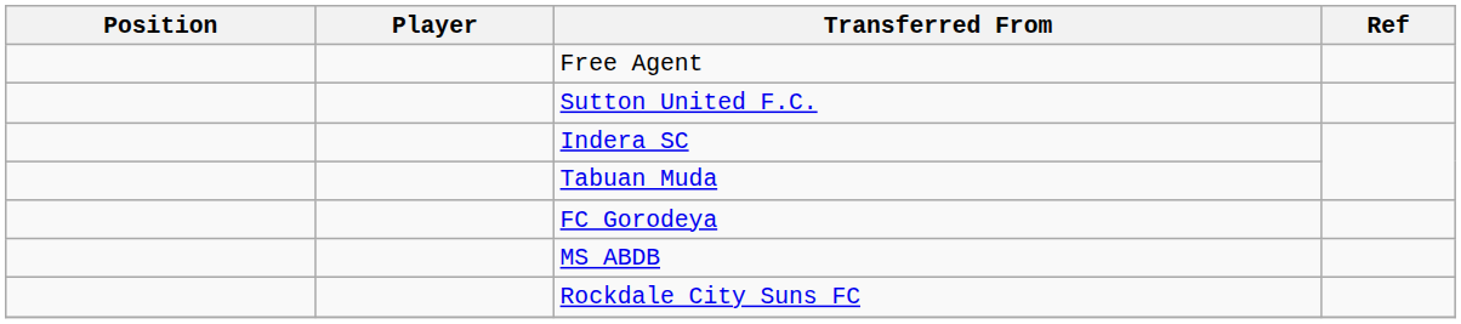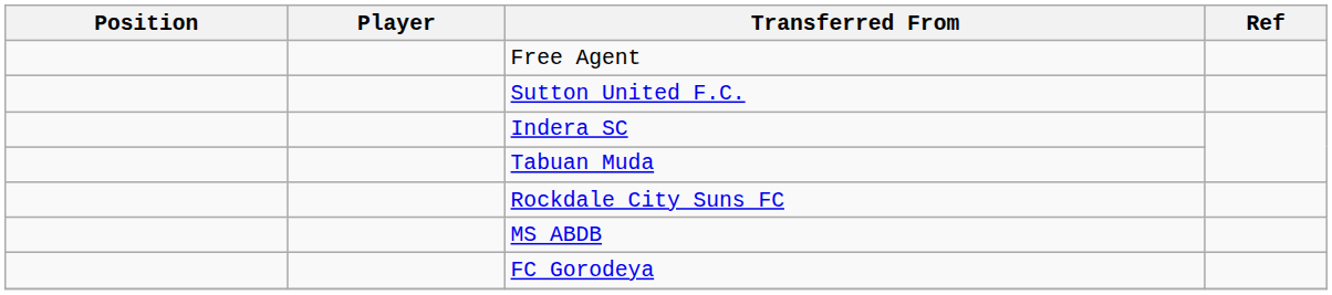rows swapped: Rockdale City Suns FC <-> FC Gorodeya
